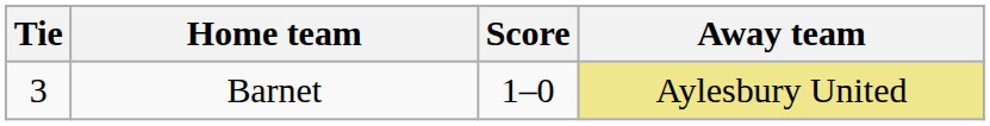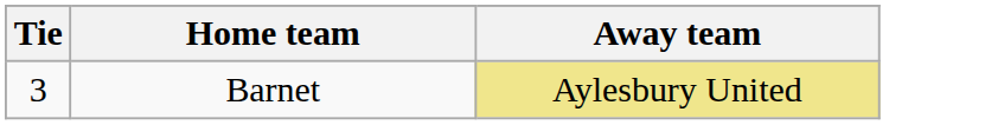- column: Score | 1–0
